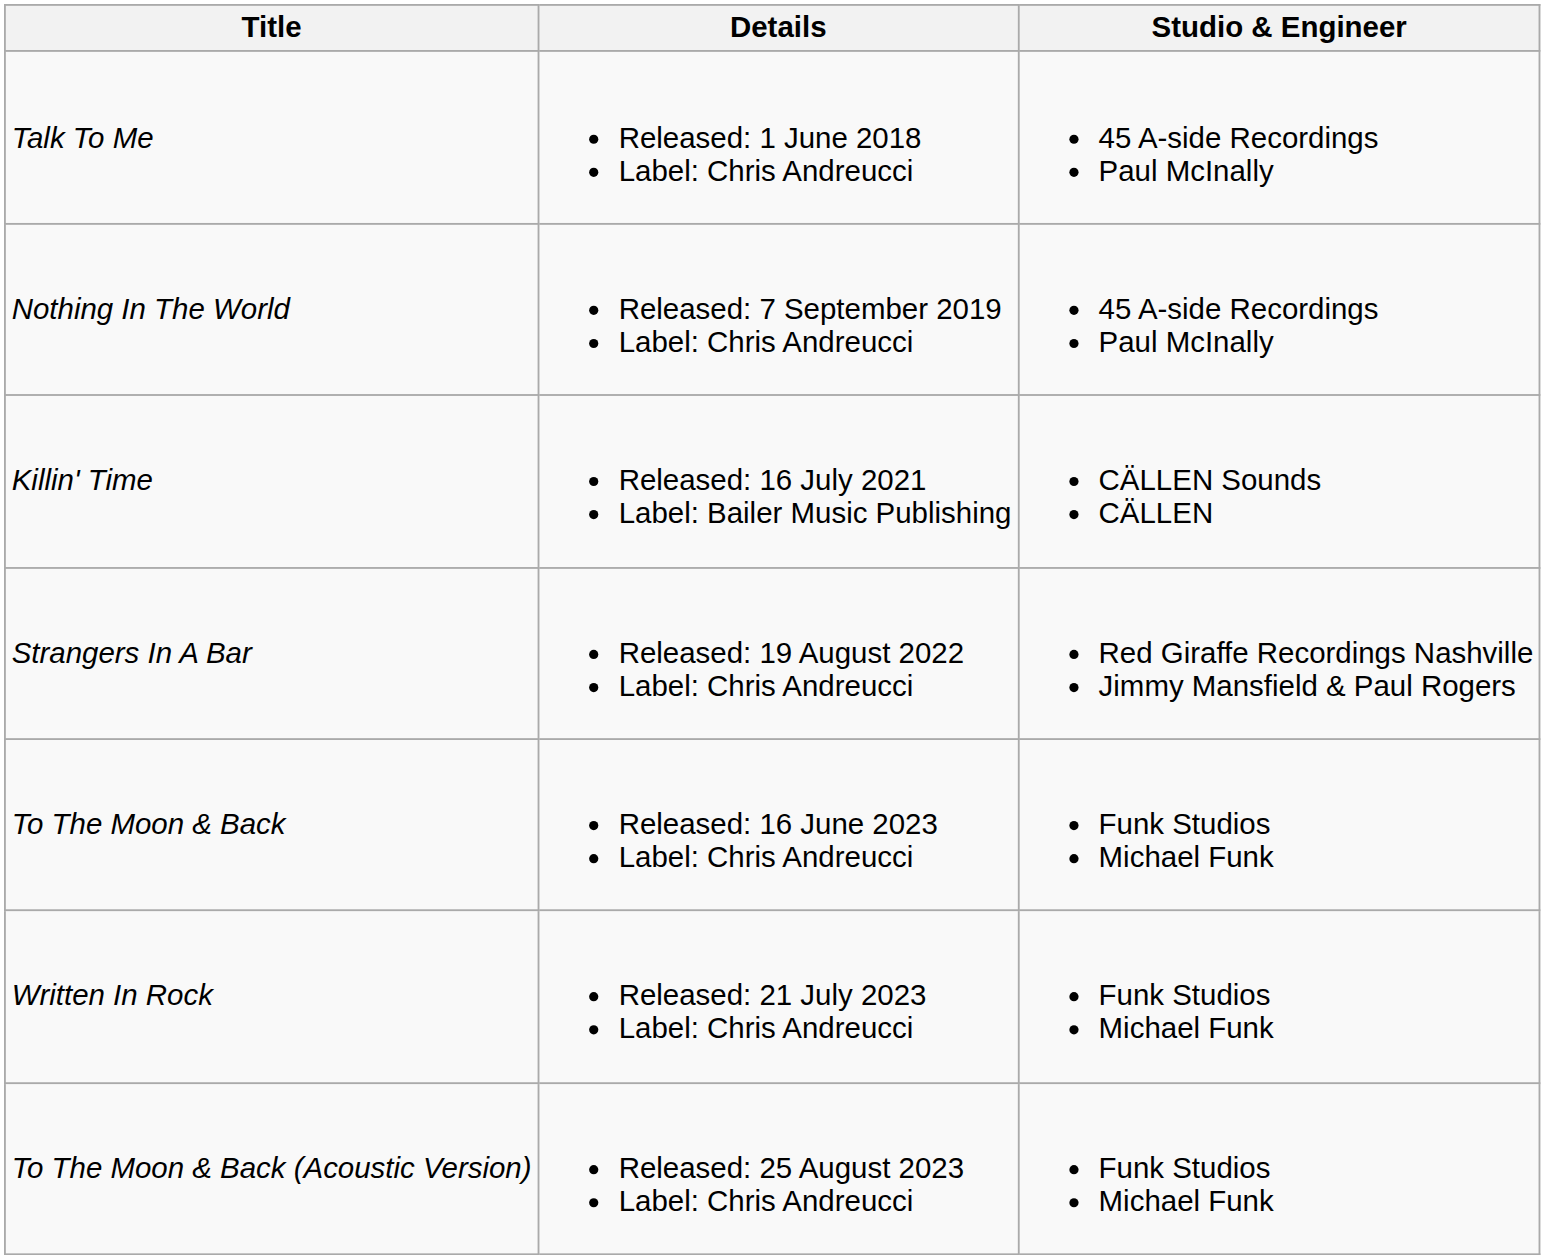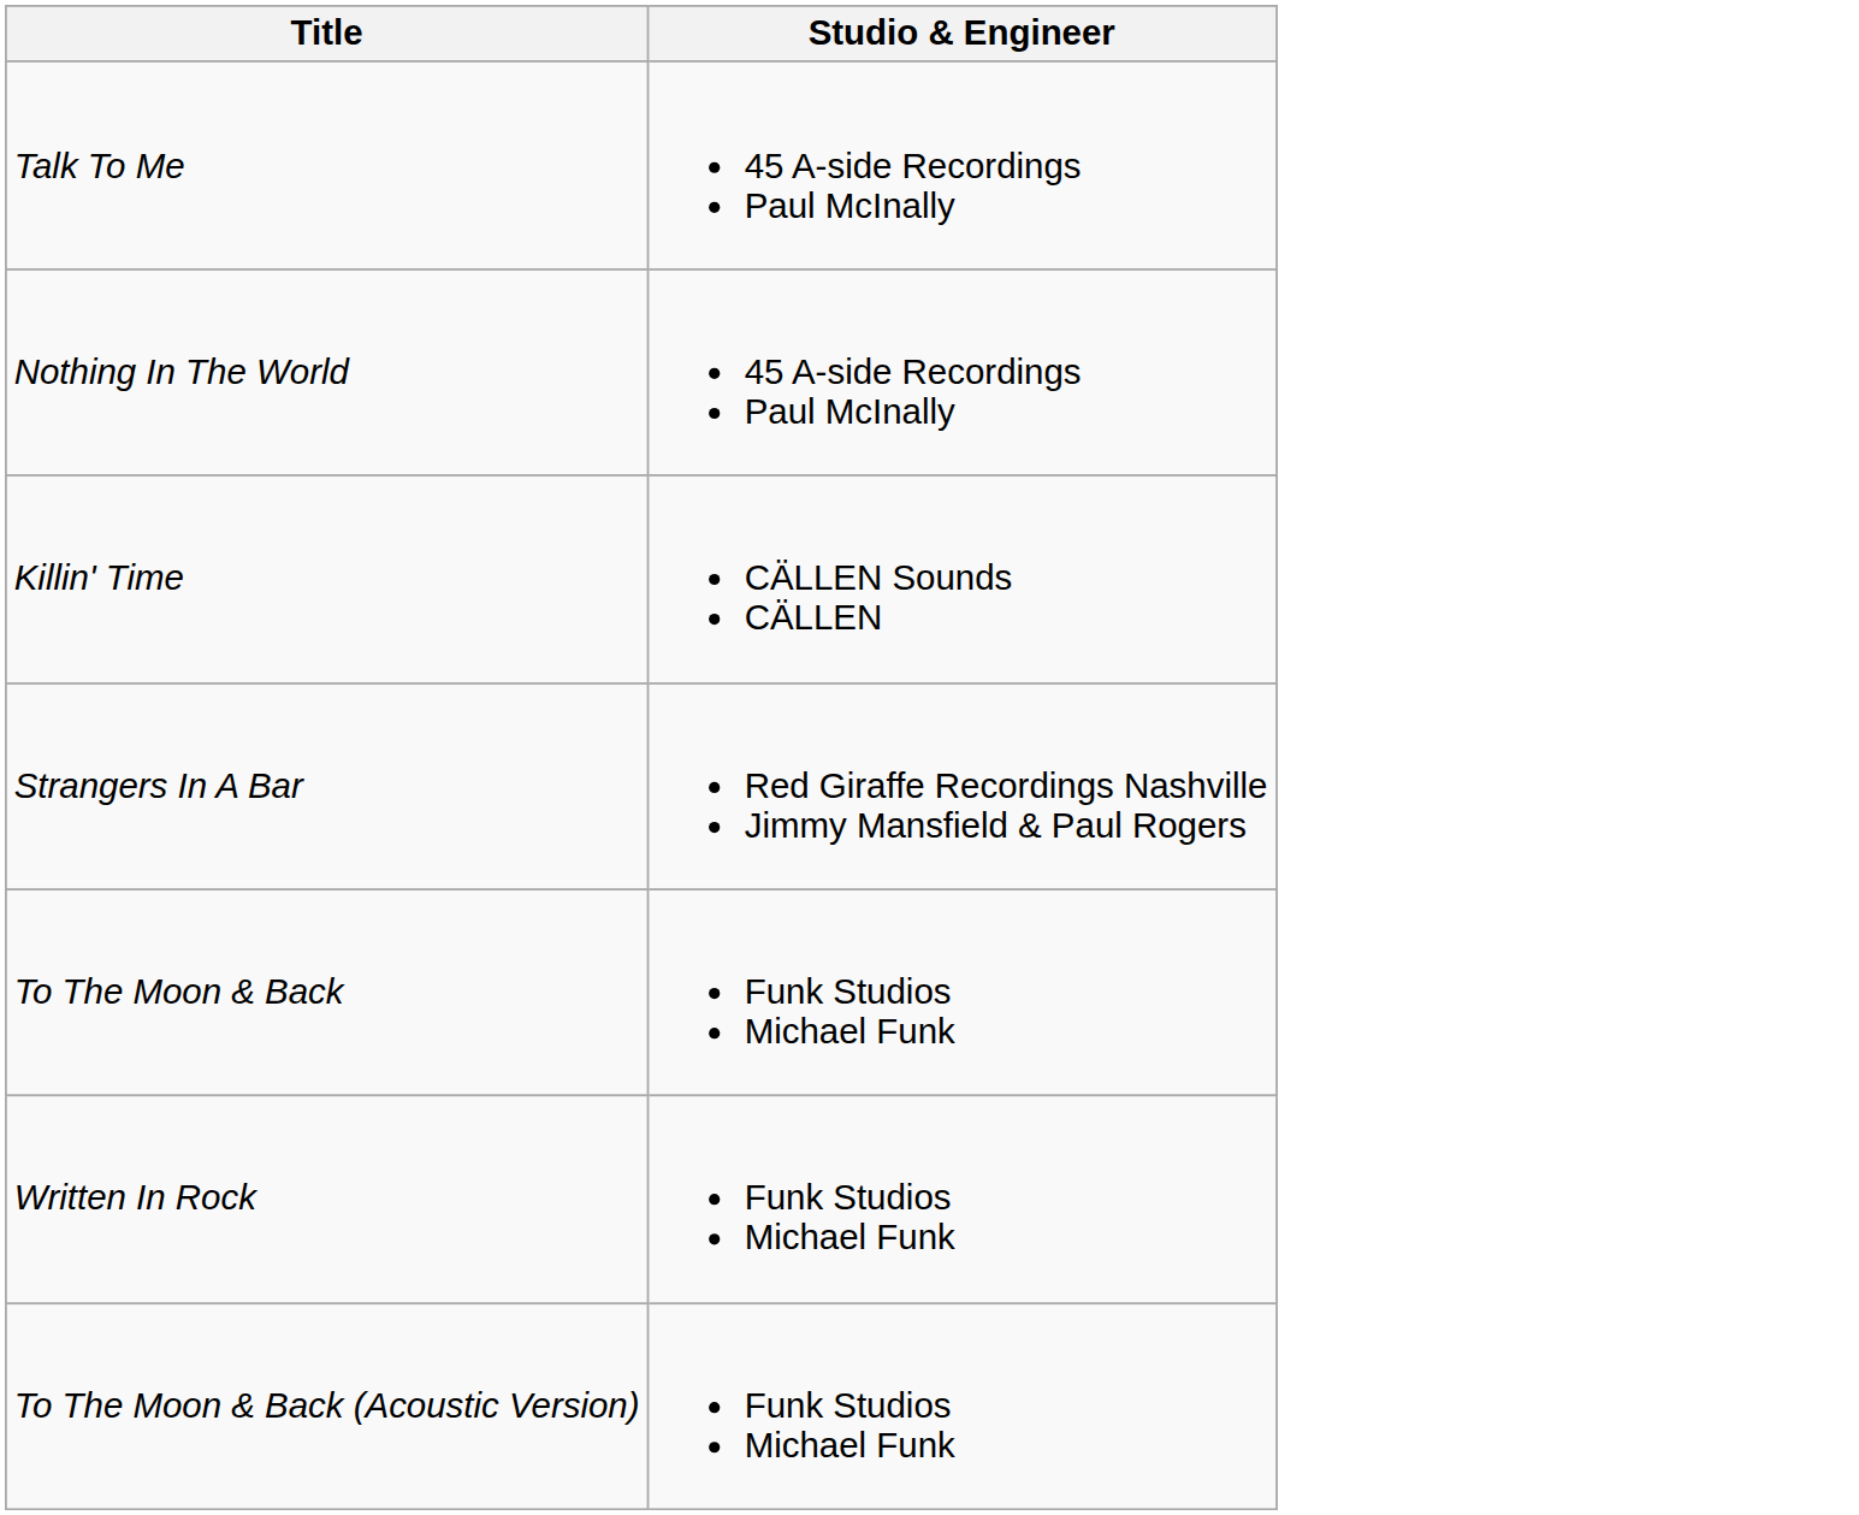- column: Details | Released: 1 June 2018 Label: Chris Andreucci | Released: 7 September 2019 Label: Chris Andreucci | Released: 16 July 2021 Label: Bailer Music Publishing | Released: 19 August 2022 Label: Chris Andreucci | Released: 16 June 2023 Label: Chris Andreucci | Released: 21 July 2023 Label: Chris Andreucci | Released: 25 August 2023 Label: Chris Andreucci
